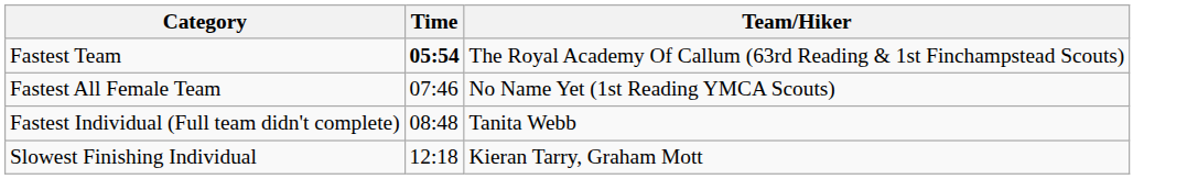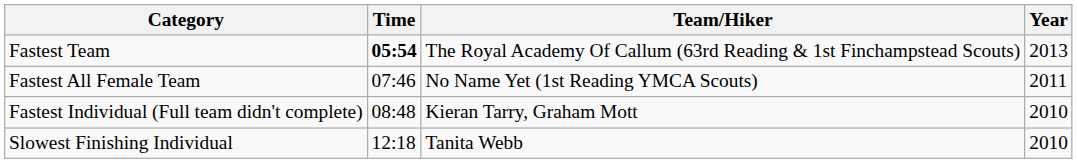+ column: Year | 2013 | 2011 | 2010 | 2010
Fastest Individual (Full team didn't complete) | Team/Hiker: Tanita Webb -> Kieran Tarry, Graham Mott
Slowest Finishing Individual | Team/Hiker: Kieran Tarry, Graham Mott -> Tanita Webb
